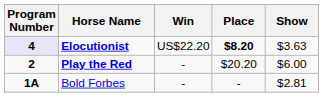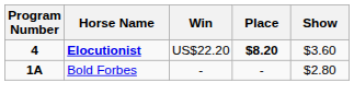Elocutionist | Program Number: lavender background -> no background
Elocutionist | Show: $3.63 -> $3.60
- row: 2 | Play the Red | - | $20.20 | $6.00
Bold Forbes | Show: $2.81 -> $2.80
